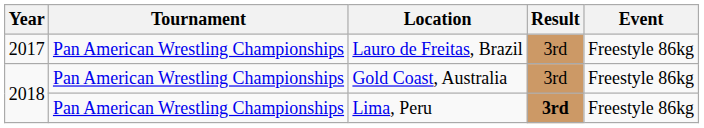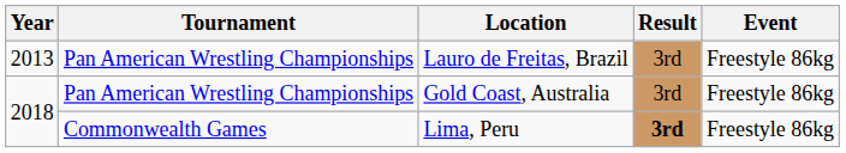Lauro de Freitas, Brazil | Year: 2017 -> 2013
Lima, Peru | Tournament: Pan American Wrestling Championships -> Commonwealth Games
